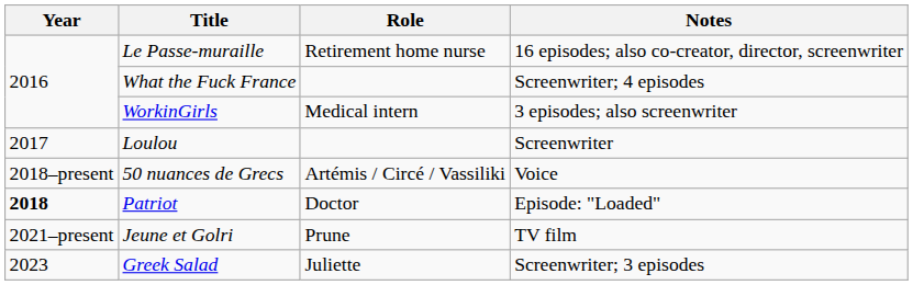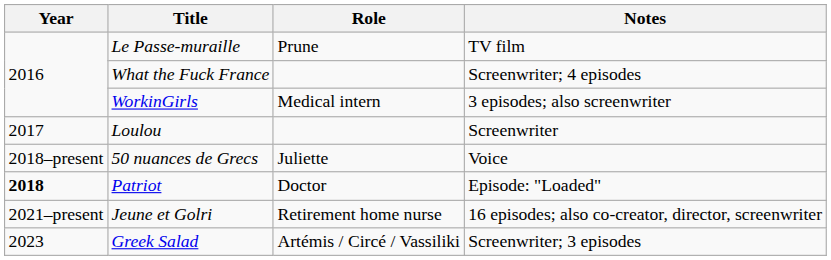Le Passe-muraille | Role: Retirement home nurse -> Prune
Le Passe-muraille | Notes: 16 episodes; also co-creator, director, screenwriter -> TV film
50 nuances de Grecs | Role: Artémis / Circé / Vassiliki -> Juliette
Jeune et Golri | Role: Prune -> Retirement home nurse
Jeune et Golri | Notes: TV film -> 16 episodes; also co-creator, director, screenwriter
Greek Salad | Role: Juliette -> Artémis / Circé / Vassiliki
